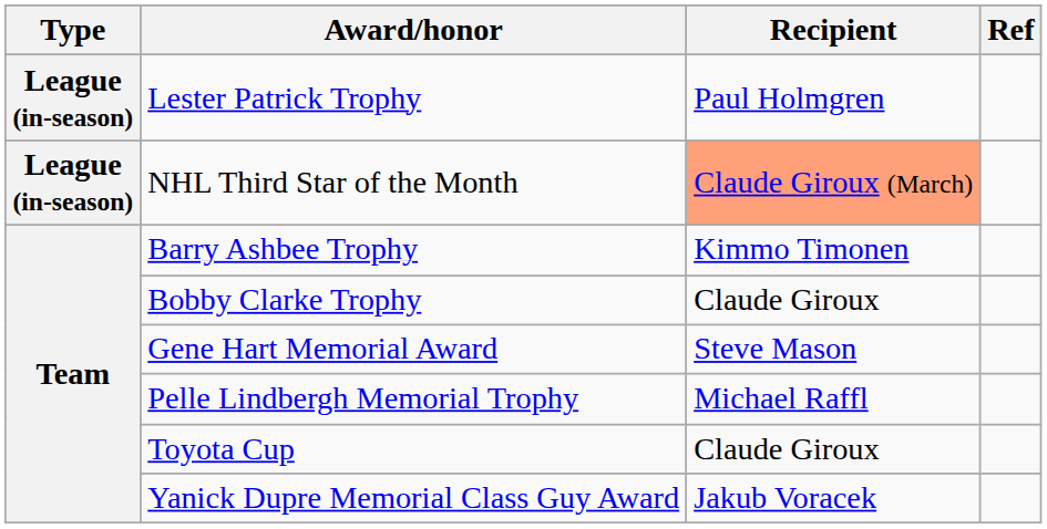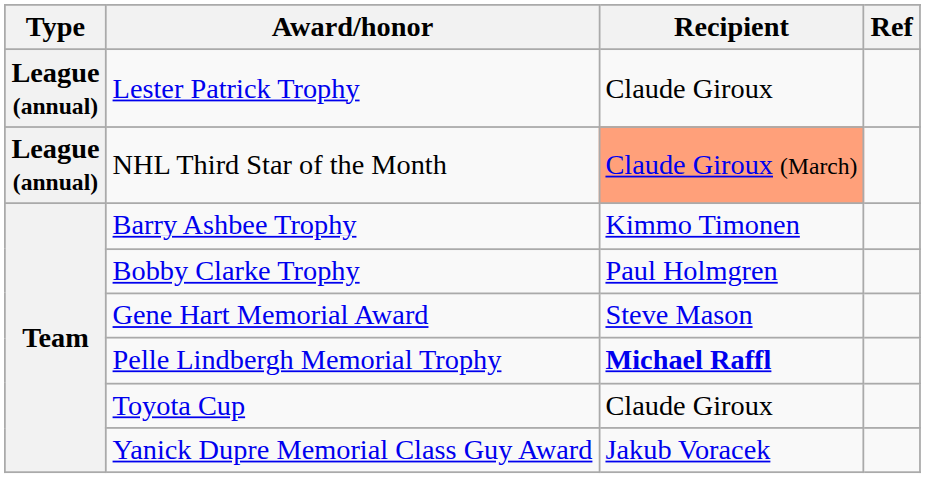Lester Patrick Trophy | Type: League (in-season) -> League (annual)
Lester Patrick Trophy | Recipient: Paul Holmgren -> Claude Giroux
NHL Third Star of the Month | Type: League (in-season) -> League (annual)
Bobby Clarke Trophy | Recipient: Claude Giroux -> Paul Holmgren
Pelle Lindbergh Memorial Trophy | Recipient: normal -> bold
